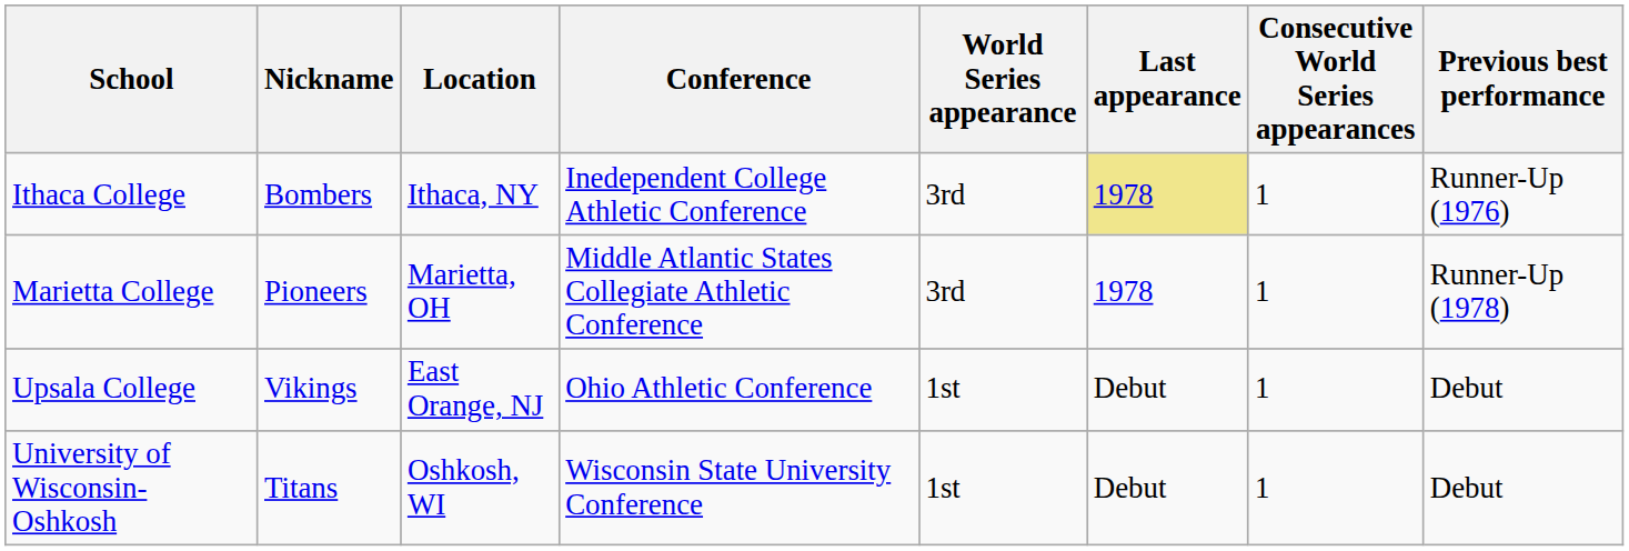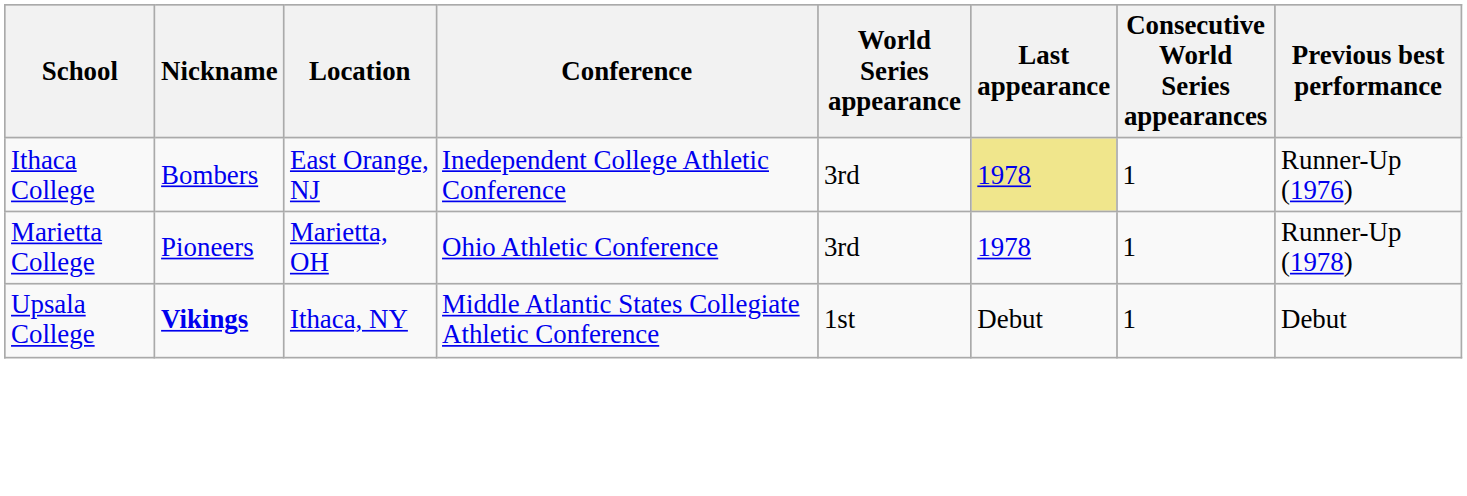Ithaca College | Location: Ithaca, NY -> East Orange, NJ
Marietta College | Conference: Middle Atlantic States Collegiate Athletic Conference -> Ohio Athletic Conference
Upsala College | Nickname: normal -> bold
Upsala College | Location: East Orange, NJ -> Ithaca, NY
Upsala College | Conference: Ohio Athletic Conference -> Middle Atlantic States Collegiate Athletic Conference
- row: University of Wisconsin-Oshkosh | Titans | Oshkosh, WI | Wisconsin State University Conference | 1st | Debut | 1 | Debut
